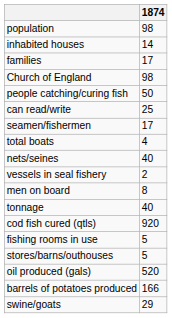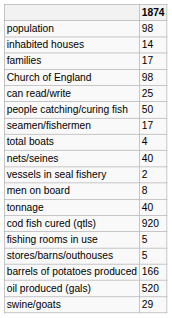rows swapped: can read/write <-> people catching/curing fish
rows swapped: oil produced (gals) <-> barrels of potatoes produced
